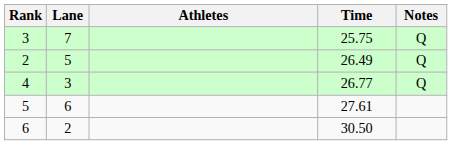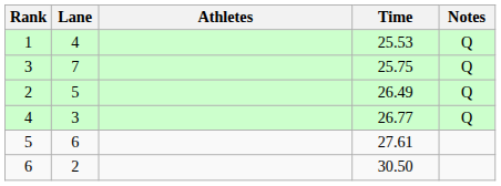+ row: 1 | 4 | 25.53 | Q
